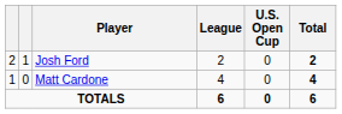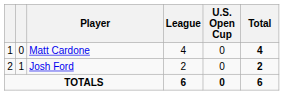rows swapped: Matt Cardone <-> Josh Ford
